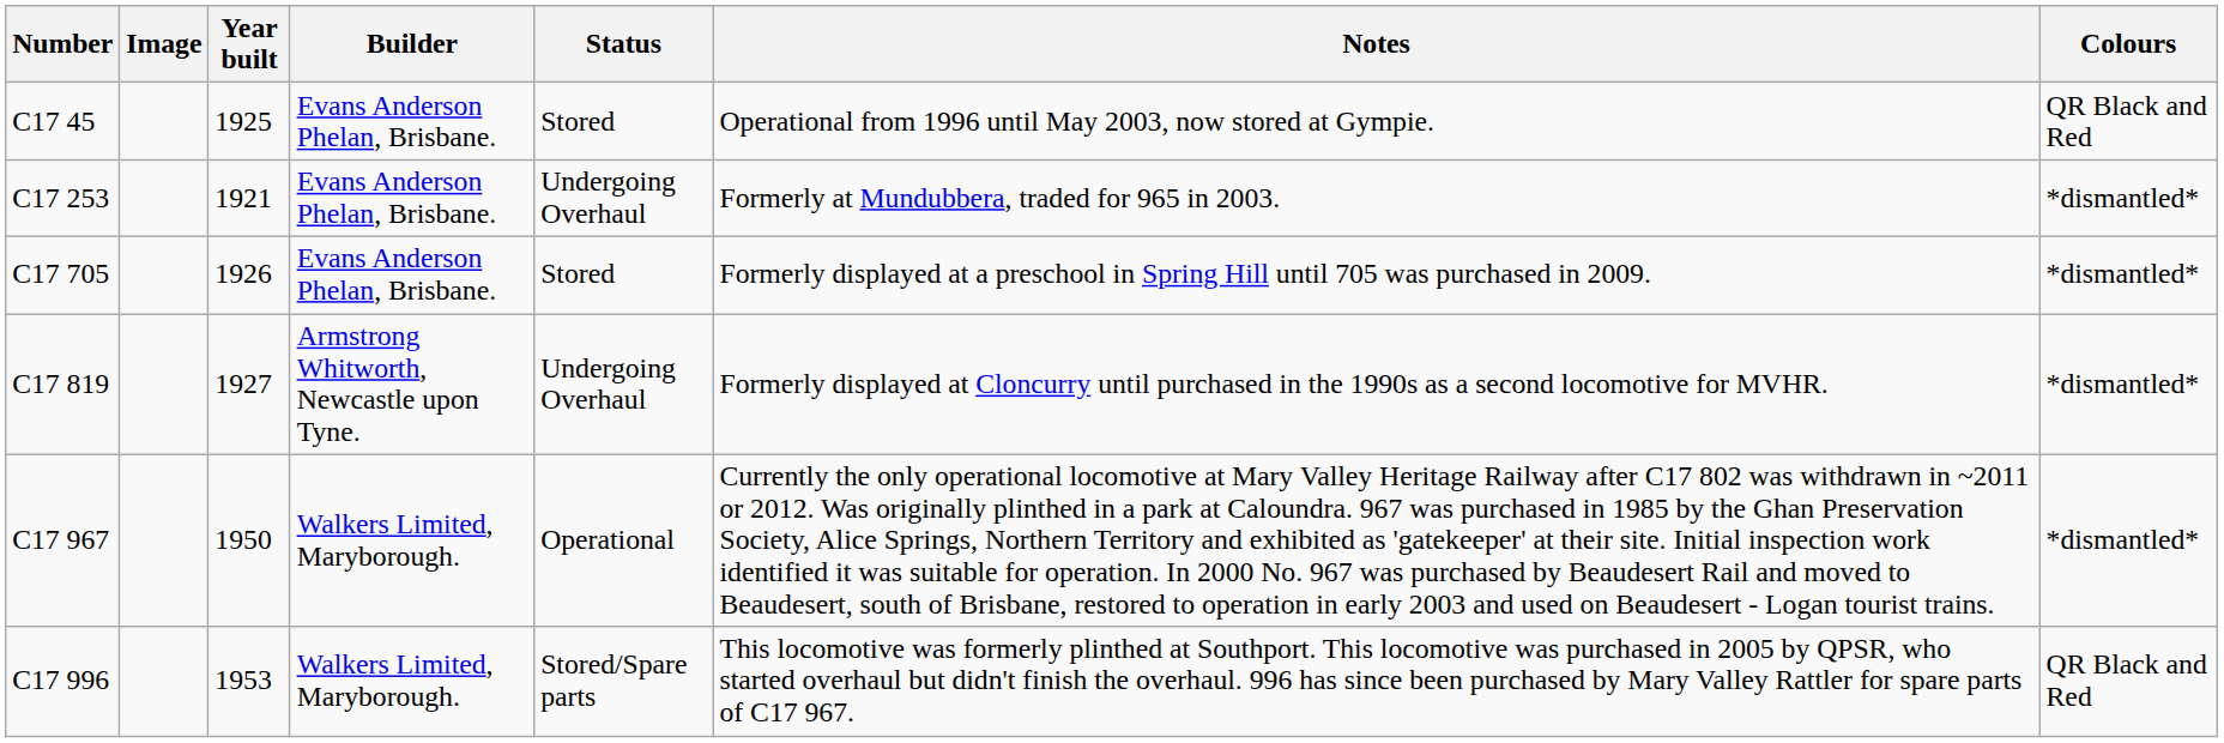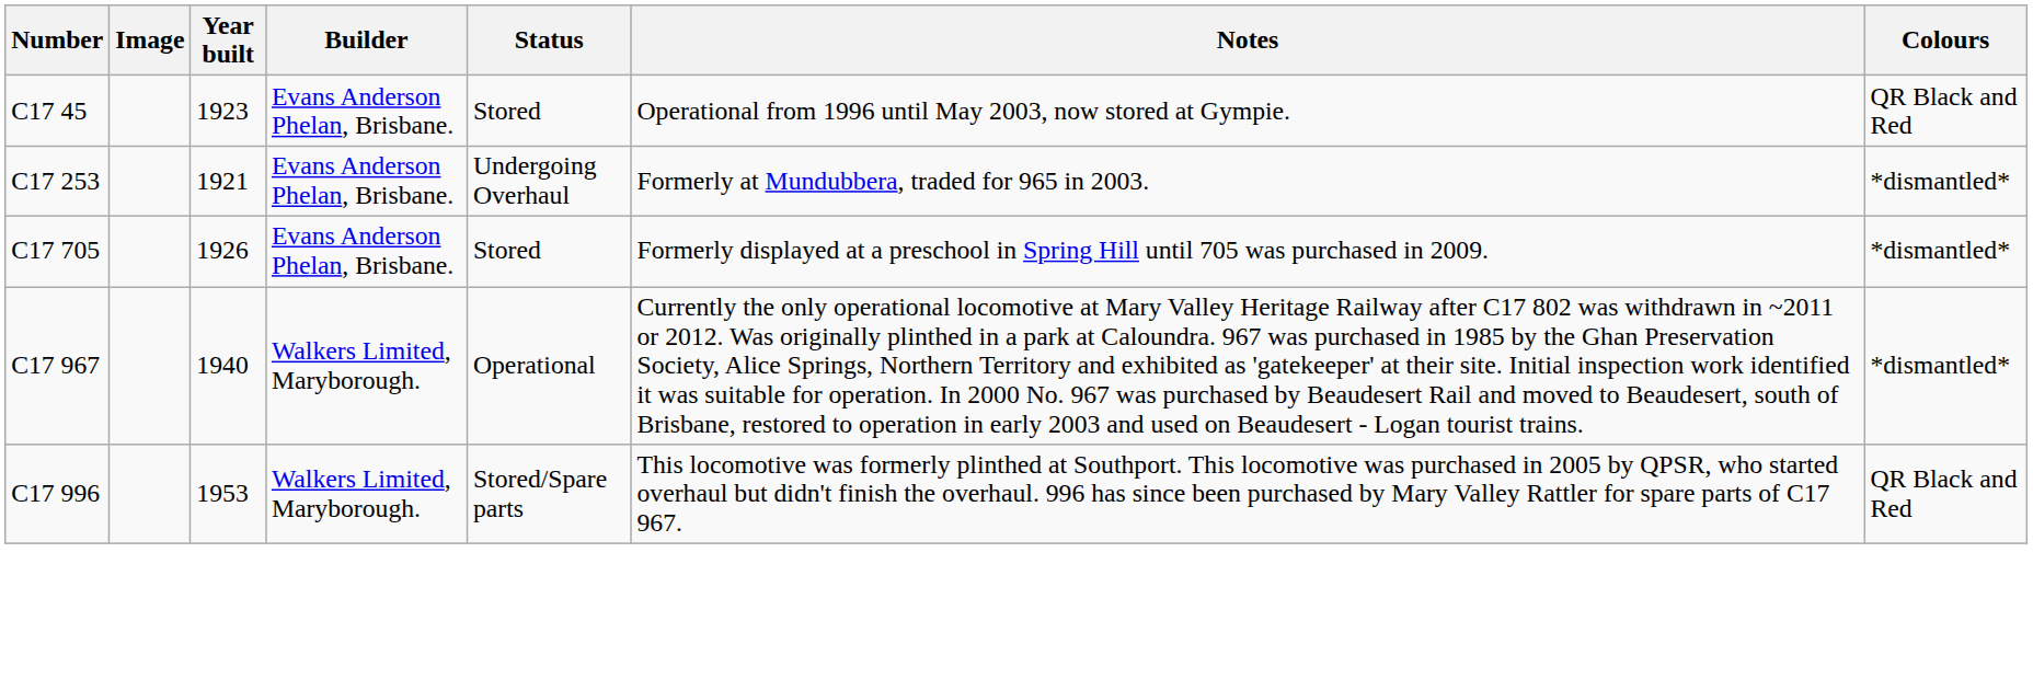C17 45 | Year built: 1925 -> 1923
- row: C17 819 | 1927 | Armstrong Whitworth, Newcastle upon Tyne. | Undergoing Overhaul | Formerly displayed at Cloncurry until purchased in the 1990s as a second locomotive for MVHR. | *dismantled*
C17 967 | Year built: 1950 -> 1940
